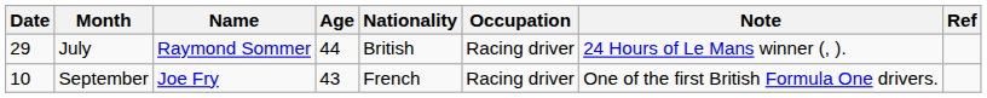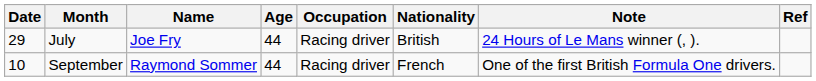columns swapped: Nationality <-> Occupation
July | Name: Raymond Sommer -> Joe Fry
September | Name: Joe Fry -> Raymond Sommer
September | Age: 43 -> 44
